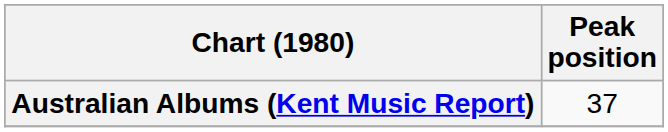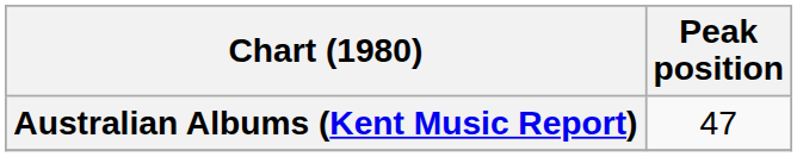Australian Albums (Kent Music Report) | Peak position: 37 -> 47
